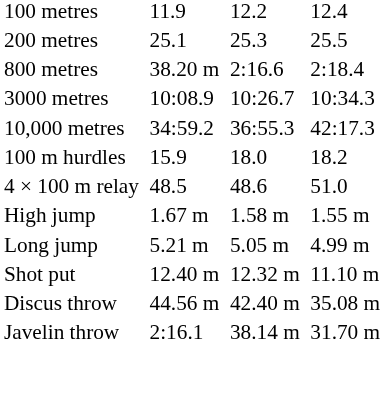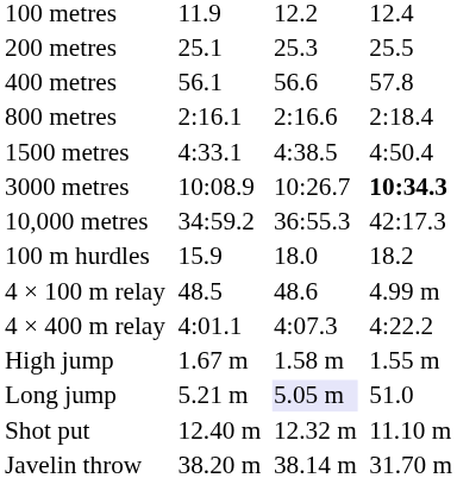+ row: 400 metres | 56.1 | 56.6 | 57.8
800 metres | column 3: 38.20 m -> 2:16.1
+ row: 1500 metres | 4:33.1 | 4:38.5 | 4:50.4
3000 metres | column 7: normal -> bold
4 × 100 m relay | column 7: 51.0 -> 4.99 m
+ row: 4 × 400 m relay | 4:01.1 | 4:07.3 | 4:22.2
Long jump | column 5: no background -> lavender background
Long jump | column 7: 4.99 m -> 51.0
- row: Discus throw | 44.56 m | 42.40 m | 35.08 m
Javelin throw | column 3: 2:16.1 -> 38.20 m
